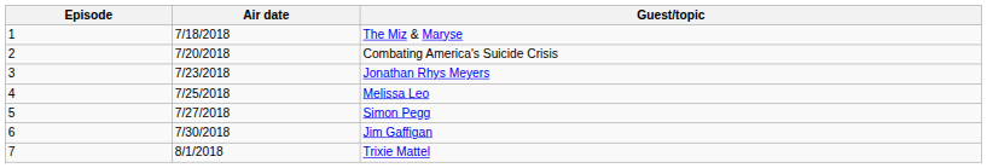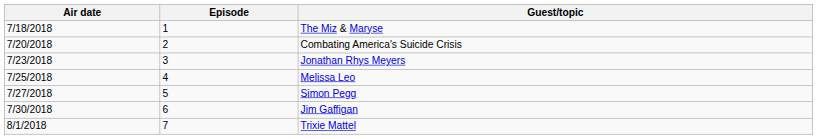columns swapped: Episode <-> Air date
